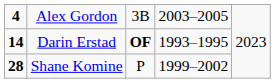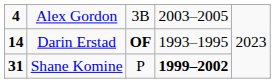Shane Komine | column 1: 28 -> 31
Shane Komine | column 4: normal -> bold
